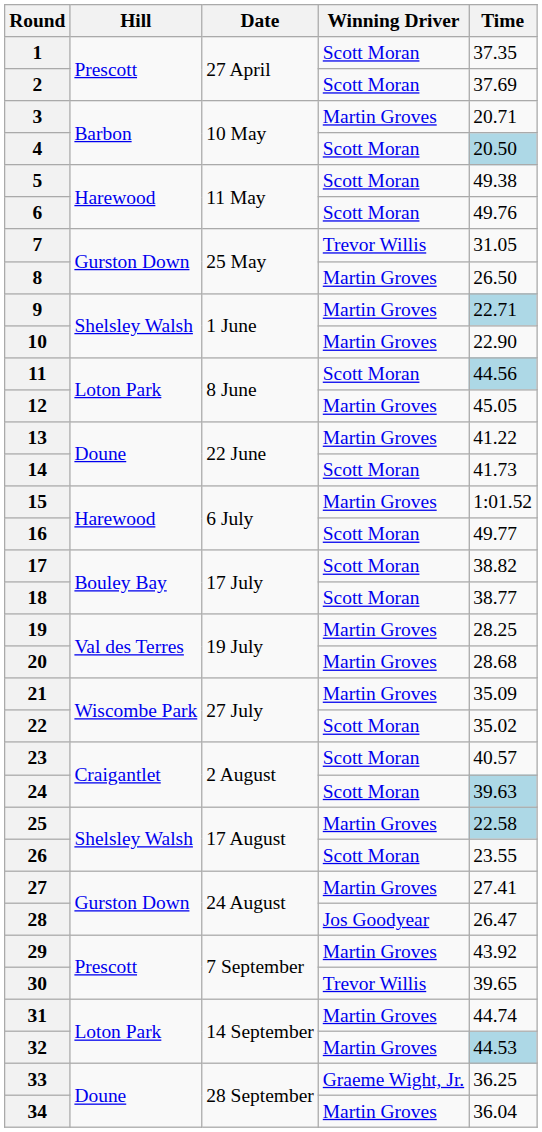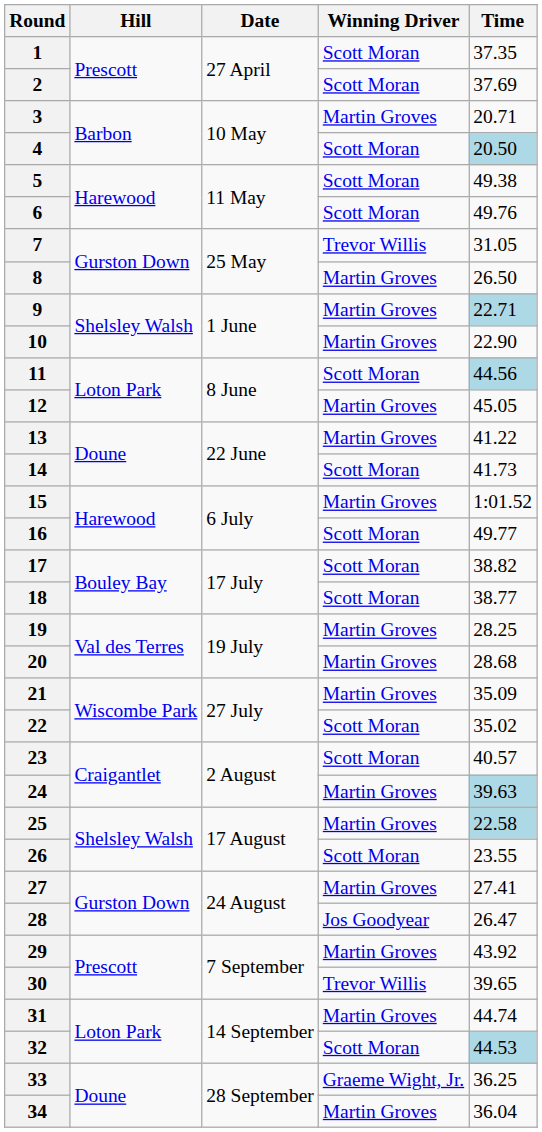24 | Winning Driver: Scott Moran -> Martin Groves
32 | Winning Driver: Martin Groves -> Scott Moran
